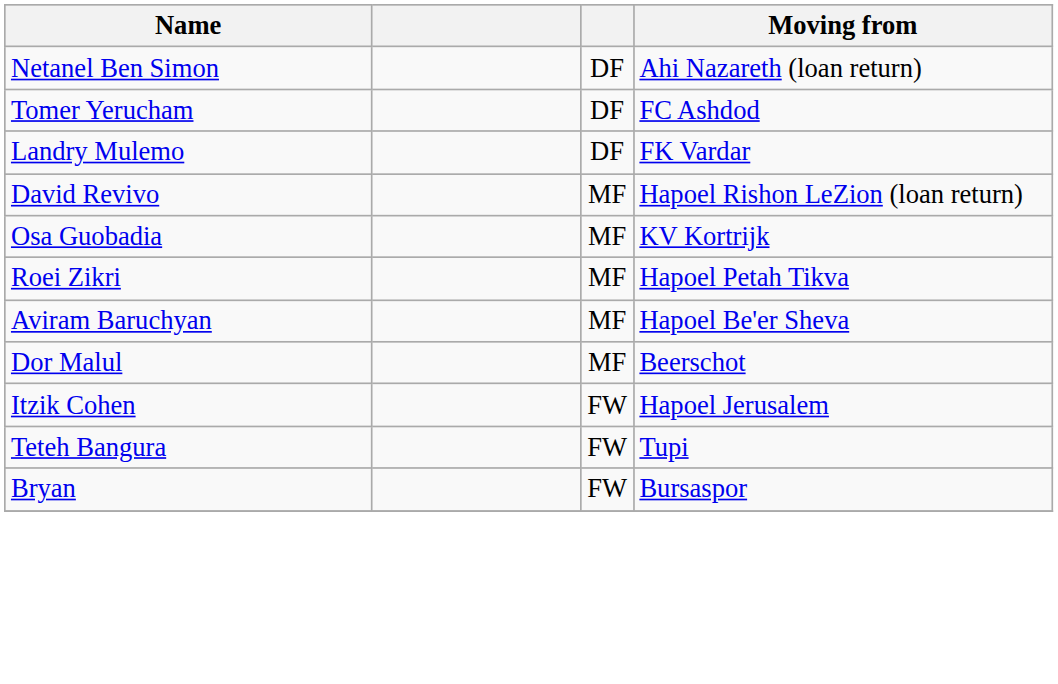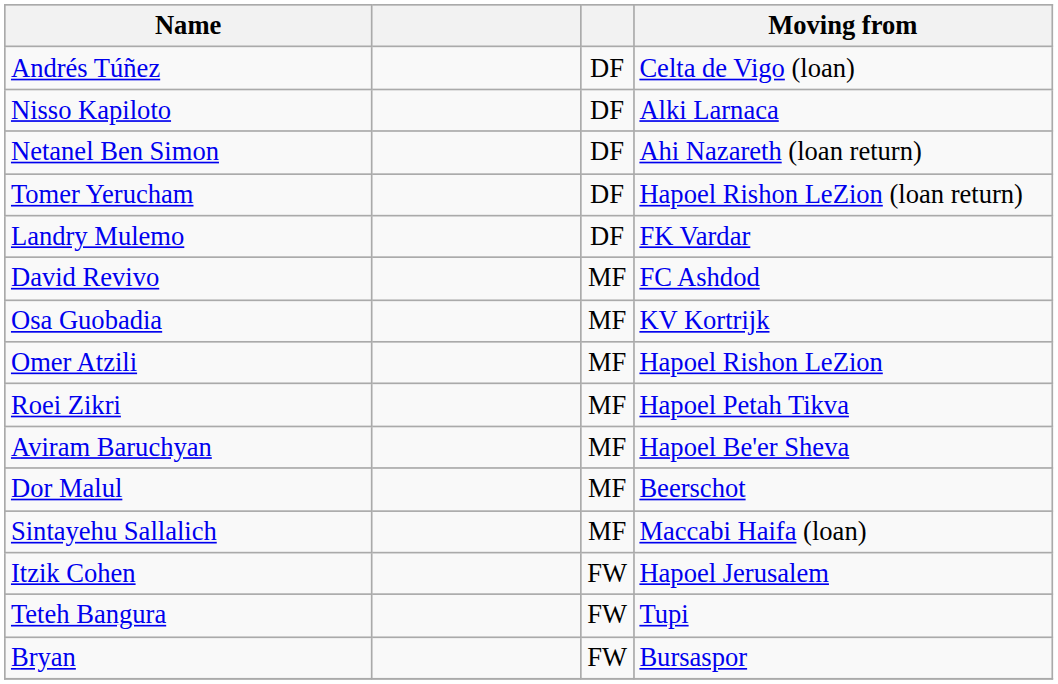+ row: Andrés Túñez | DF | Celta de Vigo (loan)
+ row: Nisso Kapiloto | DF | Alki Larnaca
Tomer Yerucham | Moving from: FC Ashdod -> Hapoel Rishon LeZion (loan return)
David Revivo | Moving from: Hapoel Rishon LeZion (loan return) -> FC Ashdod
+ row: Omer Atzili | MF | Hapoel Rishon LeZion
+ row: Sintayehu Sallalich | MF | Maccabi Haifa (loan)
